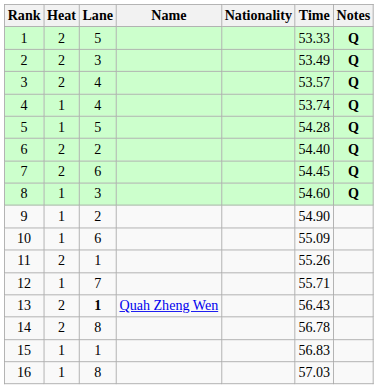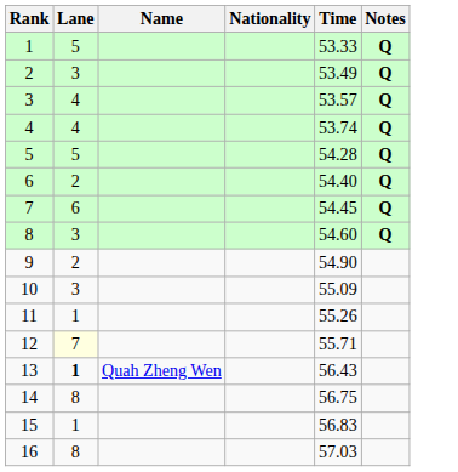- column: Heat | 2 | 2 | 2 | 1 | 1 | 2 | 2 | 1 | 1 | 1 | 2 | 1 | 2 | 2 | 1 | 1
10 | Lane: 6 -> 3
12 | Lane: no background -> lightyellow background
14 | Time: 56.78 -> 56.75
